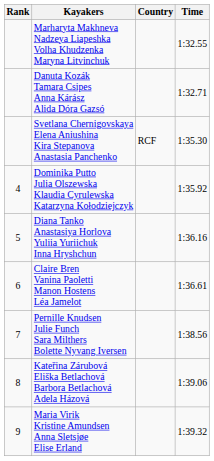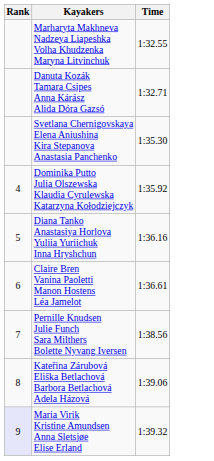- column: Country | RCF
Maria Virik Kristine Amundsen Anna Sletsjøe Elise Erland | Rank: no background -> lavender background
